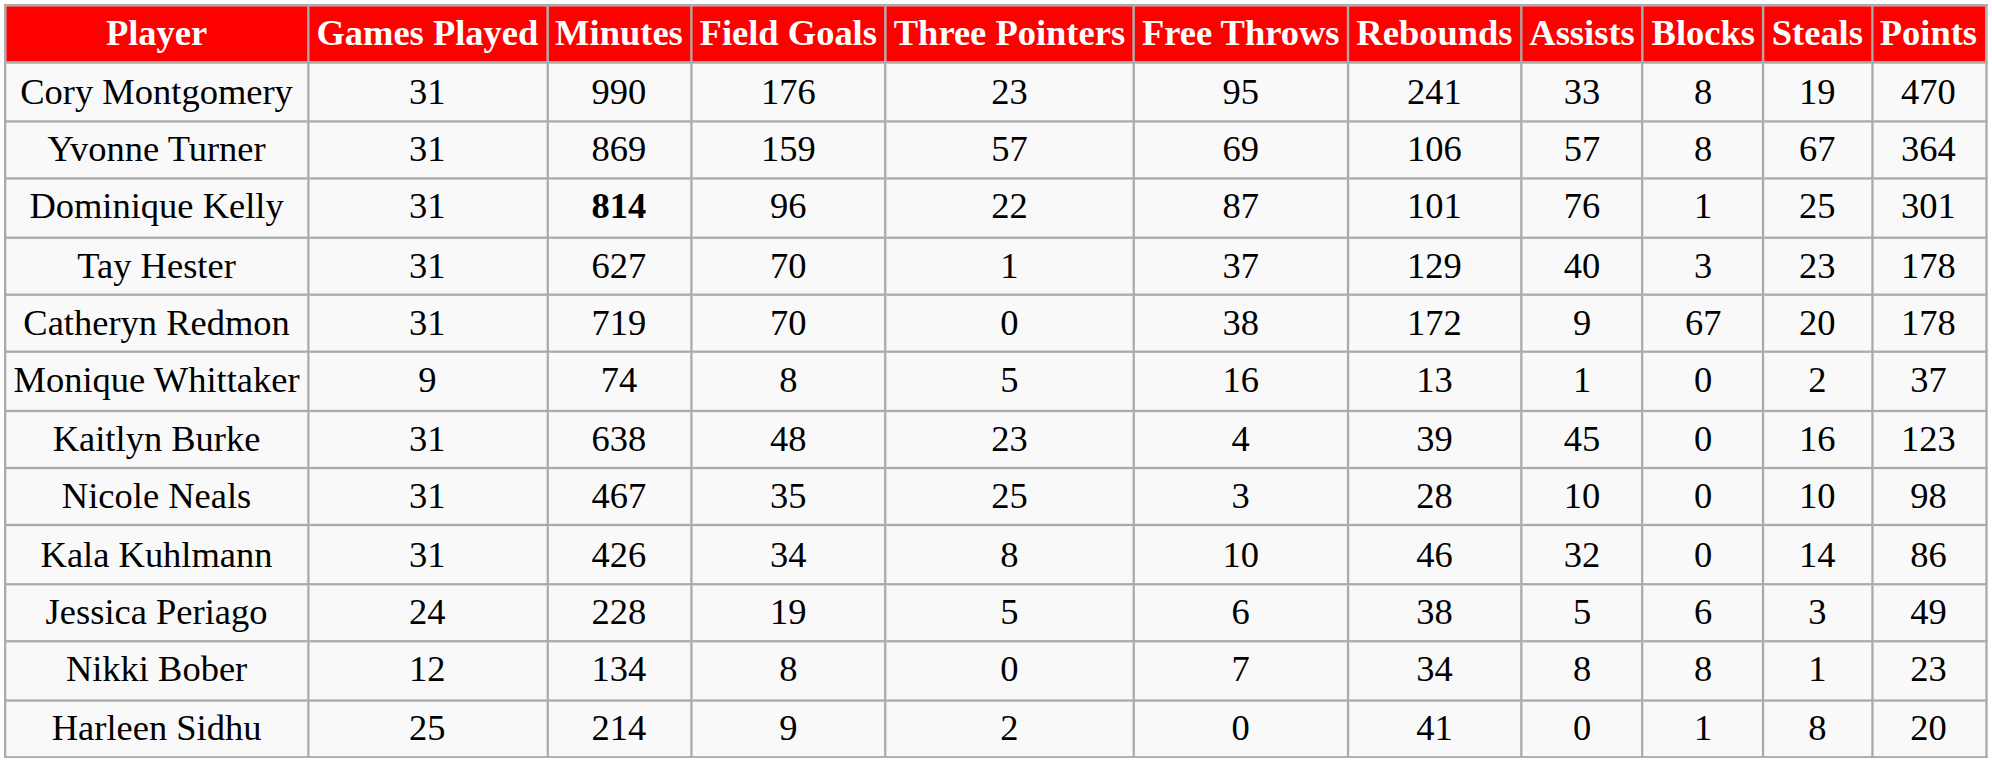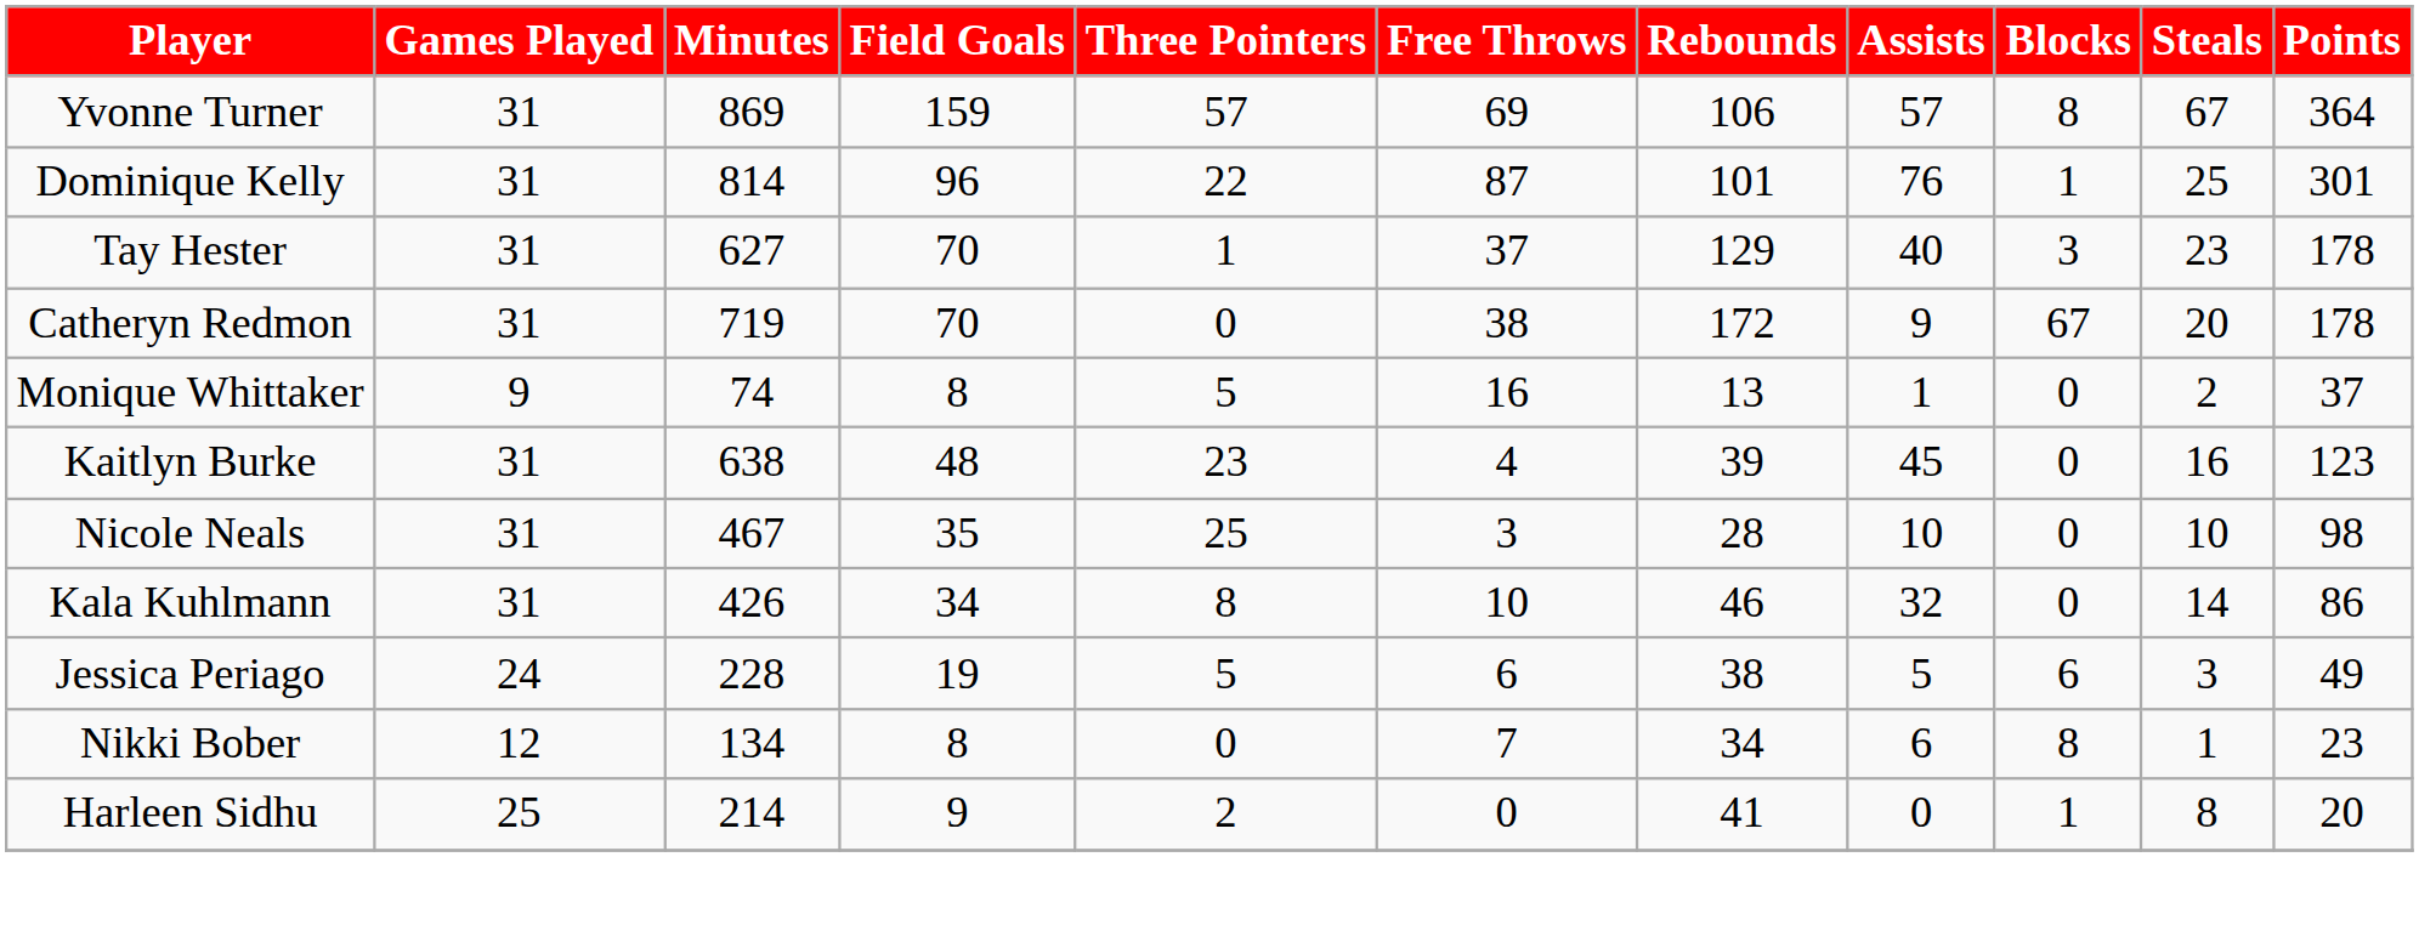- row: Cory Montgomery | 31 | 990 | 176 | 23 | 95 | 241 | 33 | 8 | 19 | 470
Dominique Kelly | Minutes: bold -> normal
Nikki Bober | Assists: 8 -> 6
